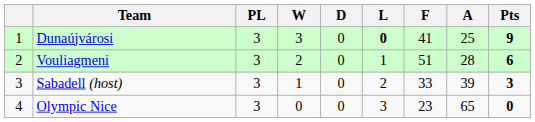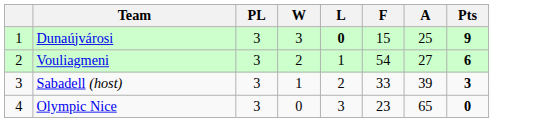- column: D | 0 | 0 | 0 | 0
Dunaújvárosi | F: 41 -> 15
Vouliagmeni | F: 51 -> 54
Vouliagmeni | A: 28 -> 27
